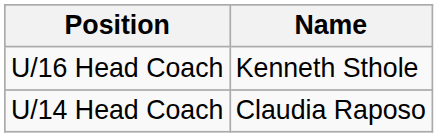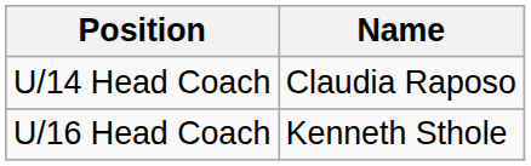rows swapped: U/16 Head Coach <-> U/14 Head Coach
